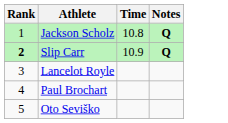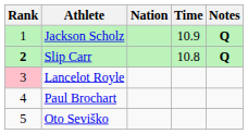+ column: Nation
Jackson Scholz | Time: 10.8 -> 10.9
Slip Carr | Time: 10.9 -> 10.8
Lancelot Royle | Rank: no background -> pink background
